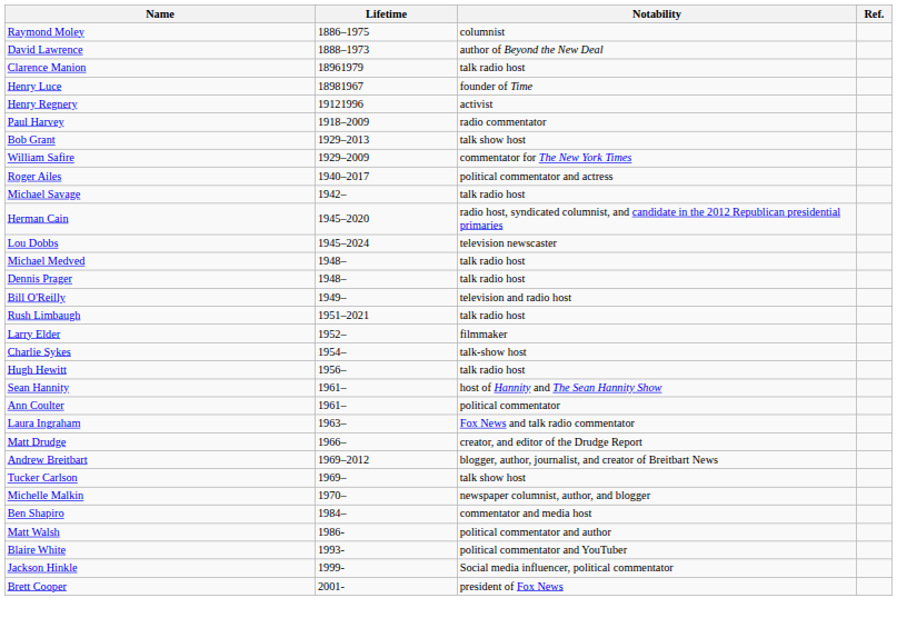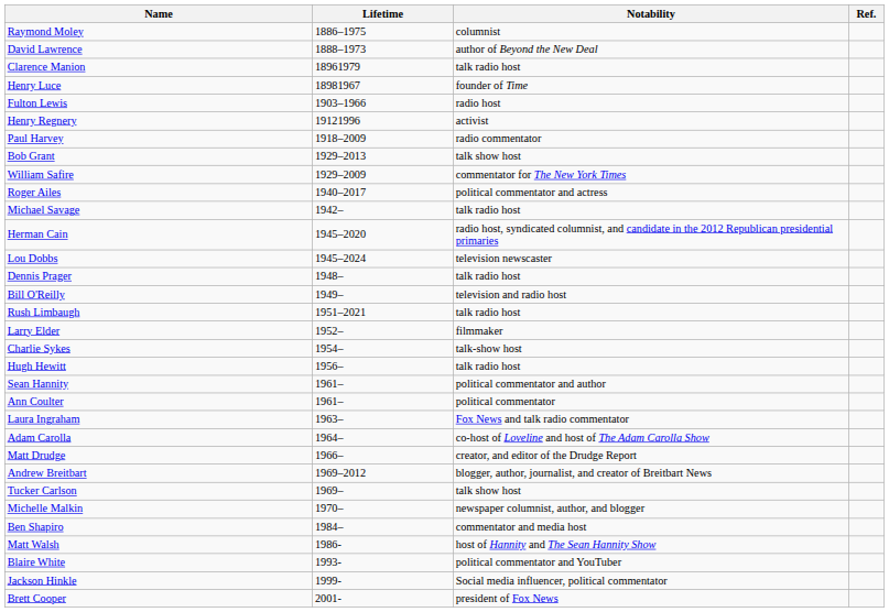+ row: Fulton Lewis | 1903–1966 | radio host
- row: Michael Medved | 1948– | talk radio host
Sean Hannity | Notability: host of Hannity and The Sean Hannity Show -> political commentator and author
+ row: Adam Carolla | 1964– | co-host of Loveline and host of The Adam Carolla Show
Matt Walsh | Notability: political commentator and author -> host of Hannity and The Sean Hannity Show
